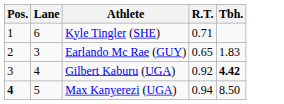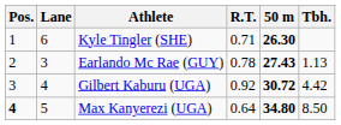+ column: 50 m | 26.30 | 27.43 | 30.72 | 34.80
Earlando Mc Rae (GUY) | R.T.: 0.65 -> 0.78
Earlando Mc Rae (GUY) | Tbh.: 1.83 -> 1.13
Gilbert Kaburu (UGA) | Tbh.: bold -> normal
Max Kanyerezi (UGA) | R.T.: 0.94 -> 0.64
